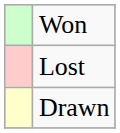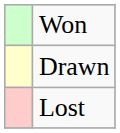rows swapped: Drawn <-> Lost
